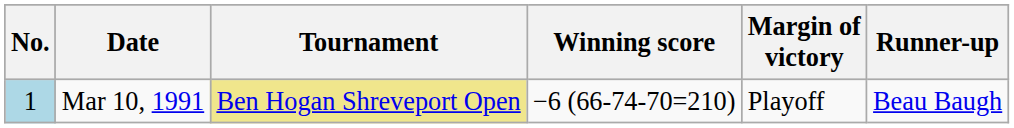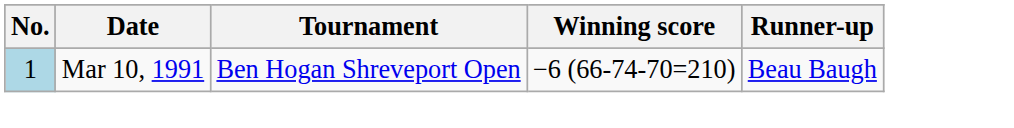- column: Margin of victory | Playoff
Mar 10, 1991 | Tournament: khaki background -> no background
